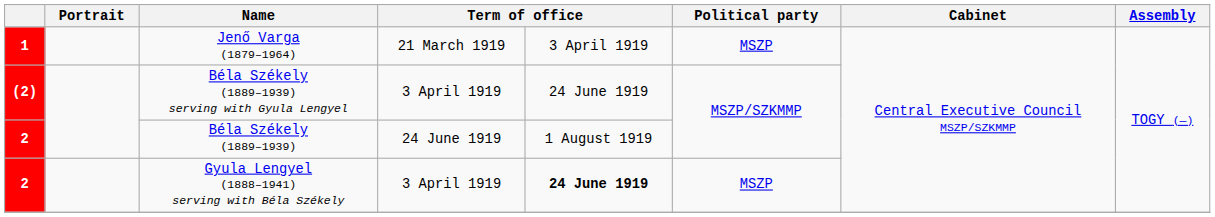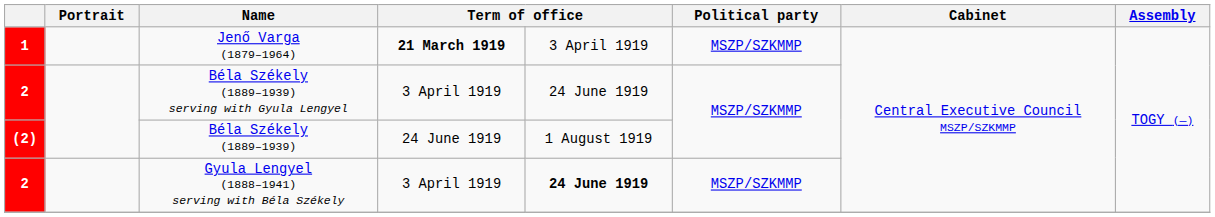Jenő Varga (1879–1964) | column 4: normal -> bold
Jenő Varga (1879–1964) | Political party: MSZP -> MSZP/SZKMMP
Béla Székely (1889–1939) serving with Gyula Lengyel | column 1: (2) -> 2
Béla Székely (1889–1939) | column 1: 2 -> (2)
Gyula Lengyel (1888–1941) serving with Béla Székely | Political party: MSZP -> MSZP/SZKMMP
